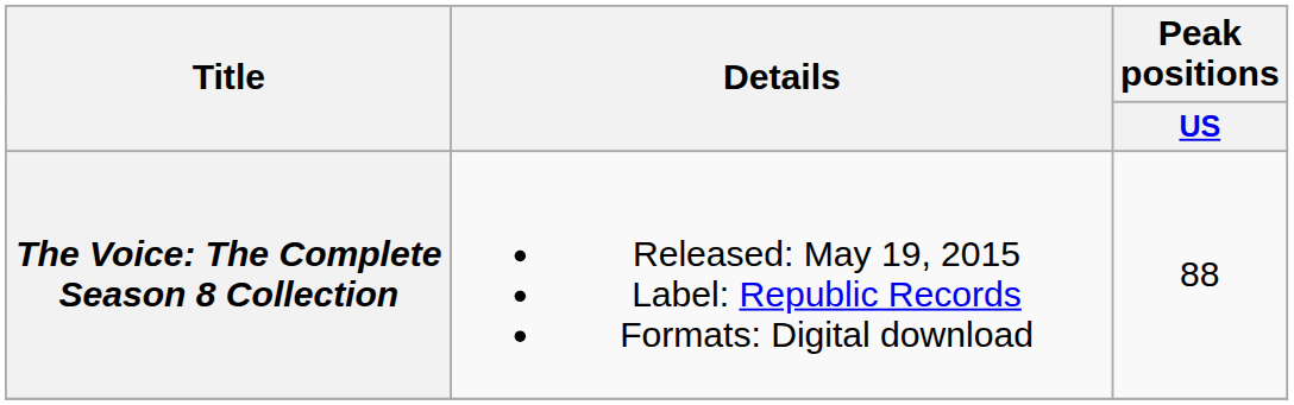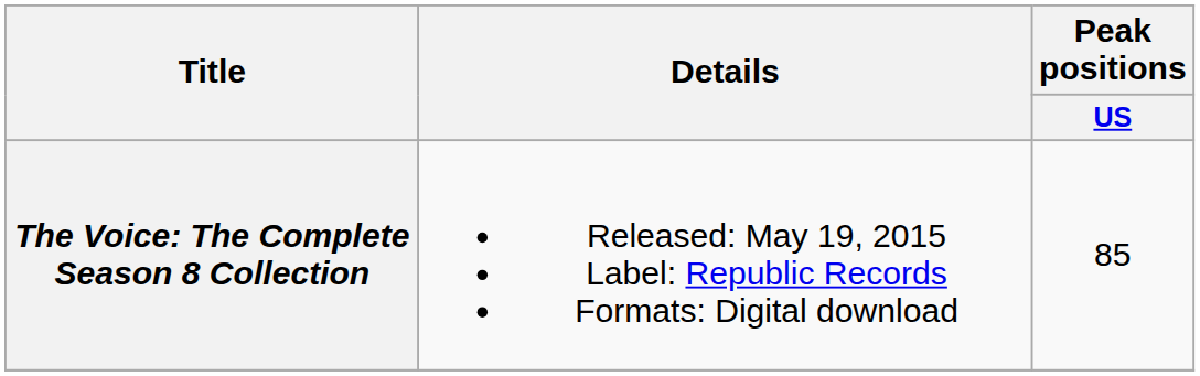The Voice: The Complete Season 8 Collection | Peak positions / US: 88 -> 85
